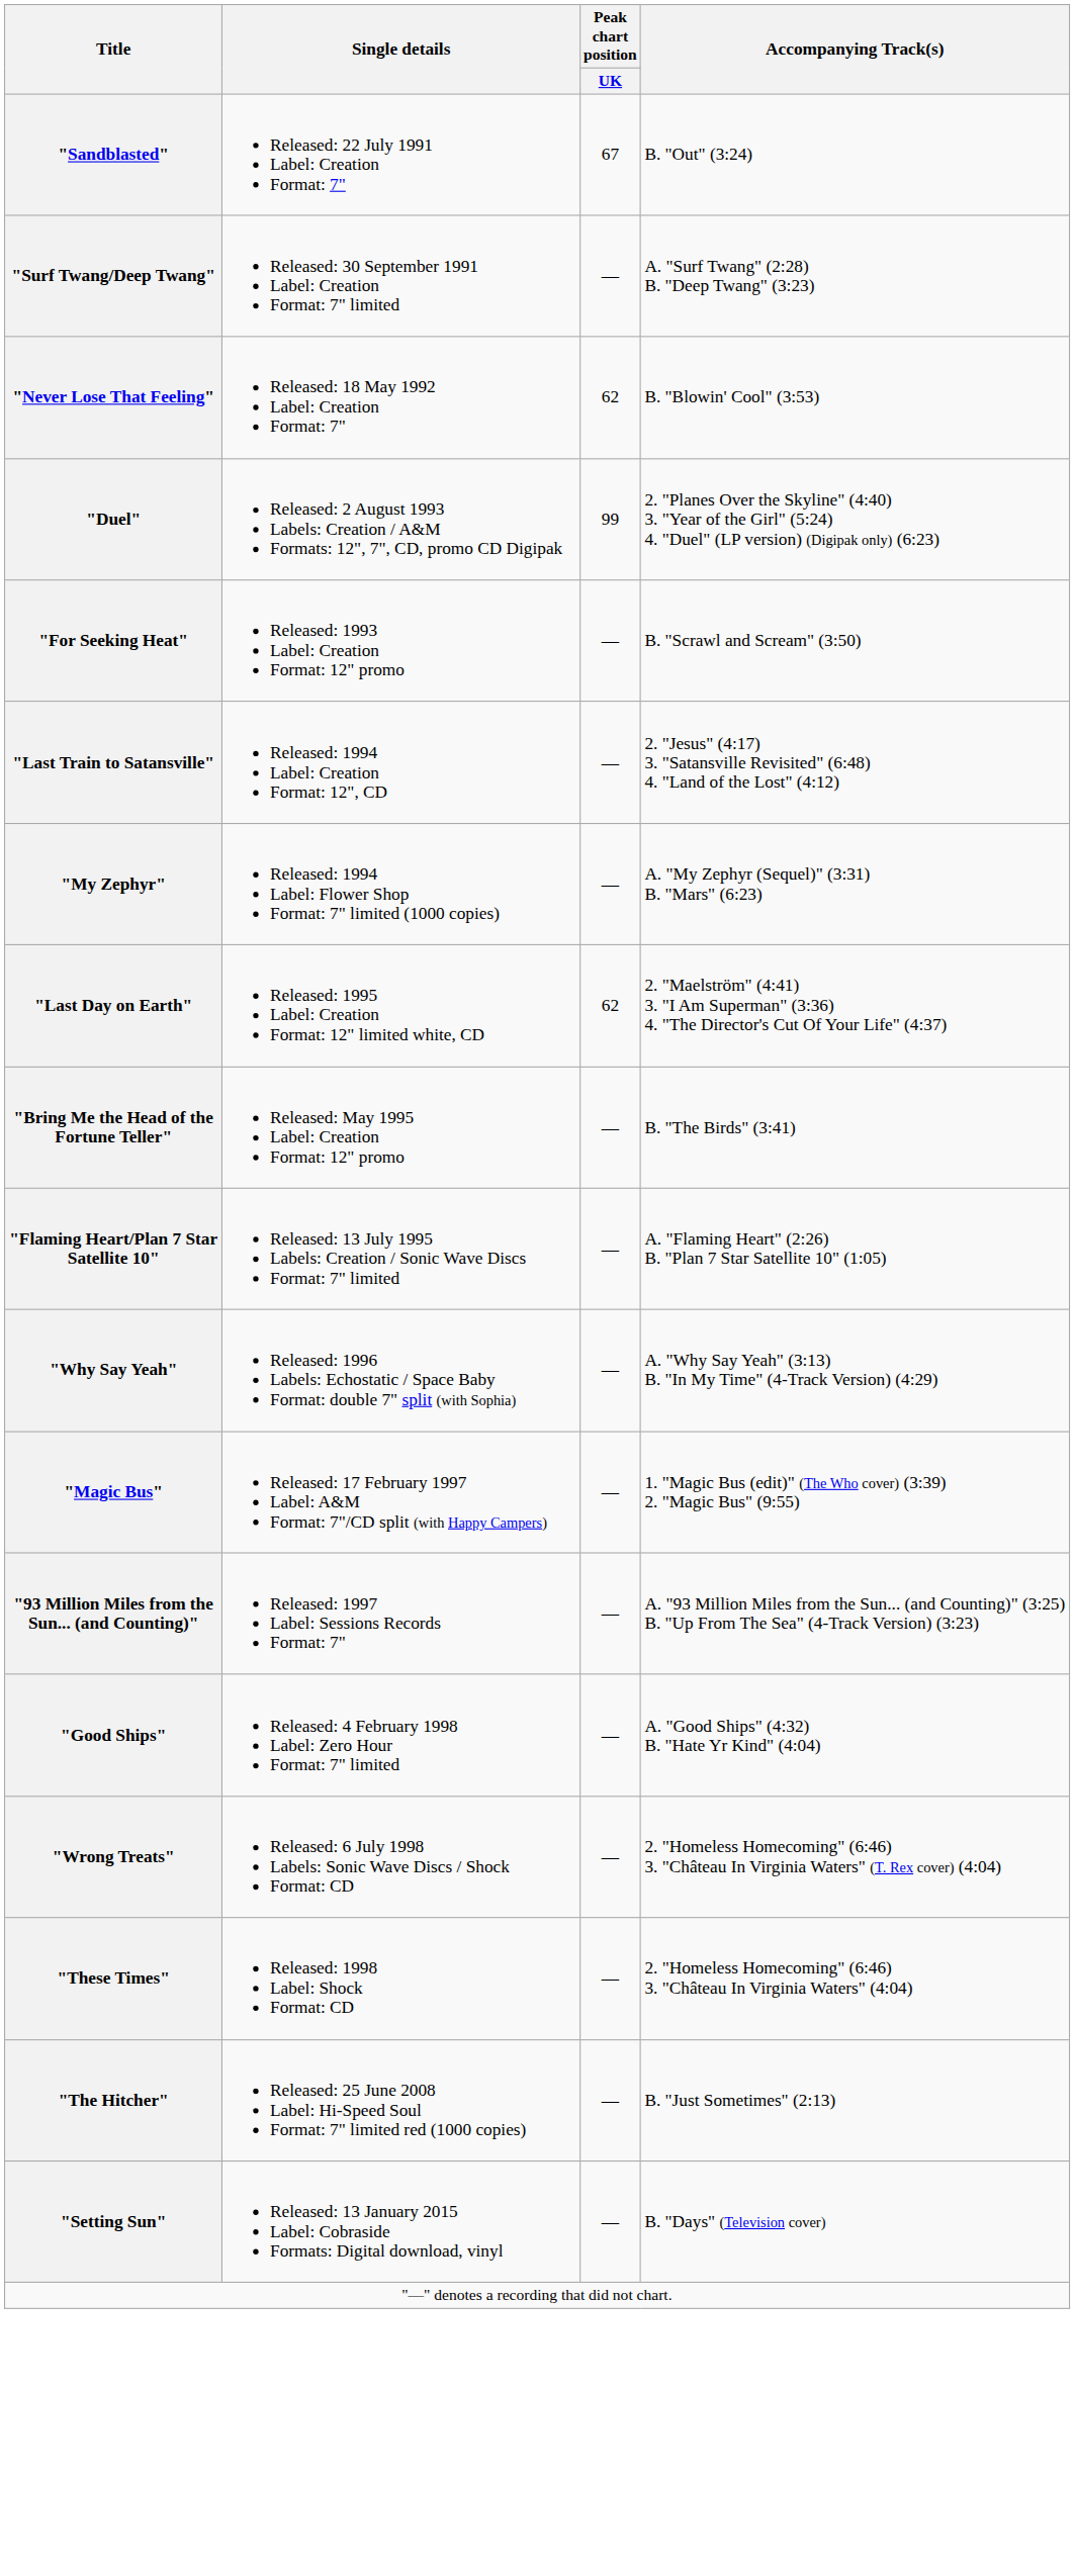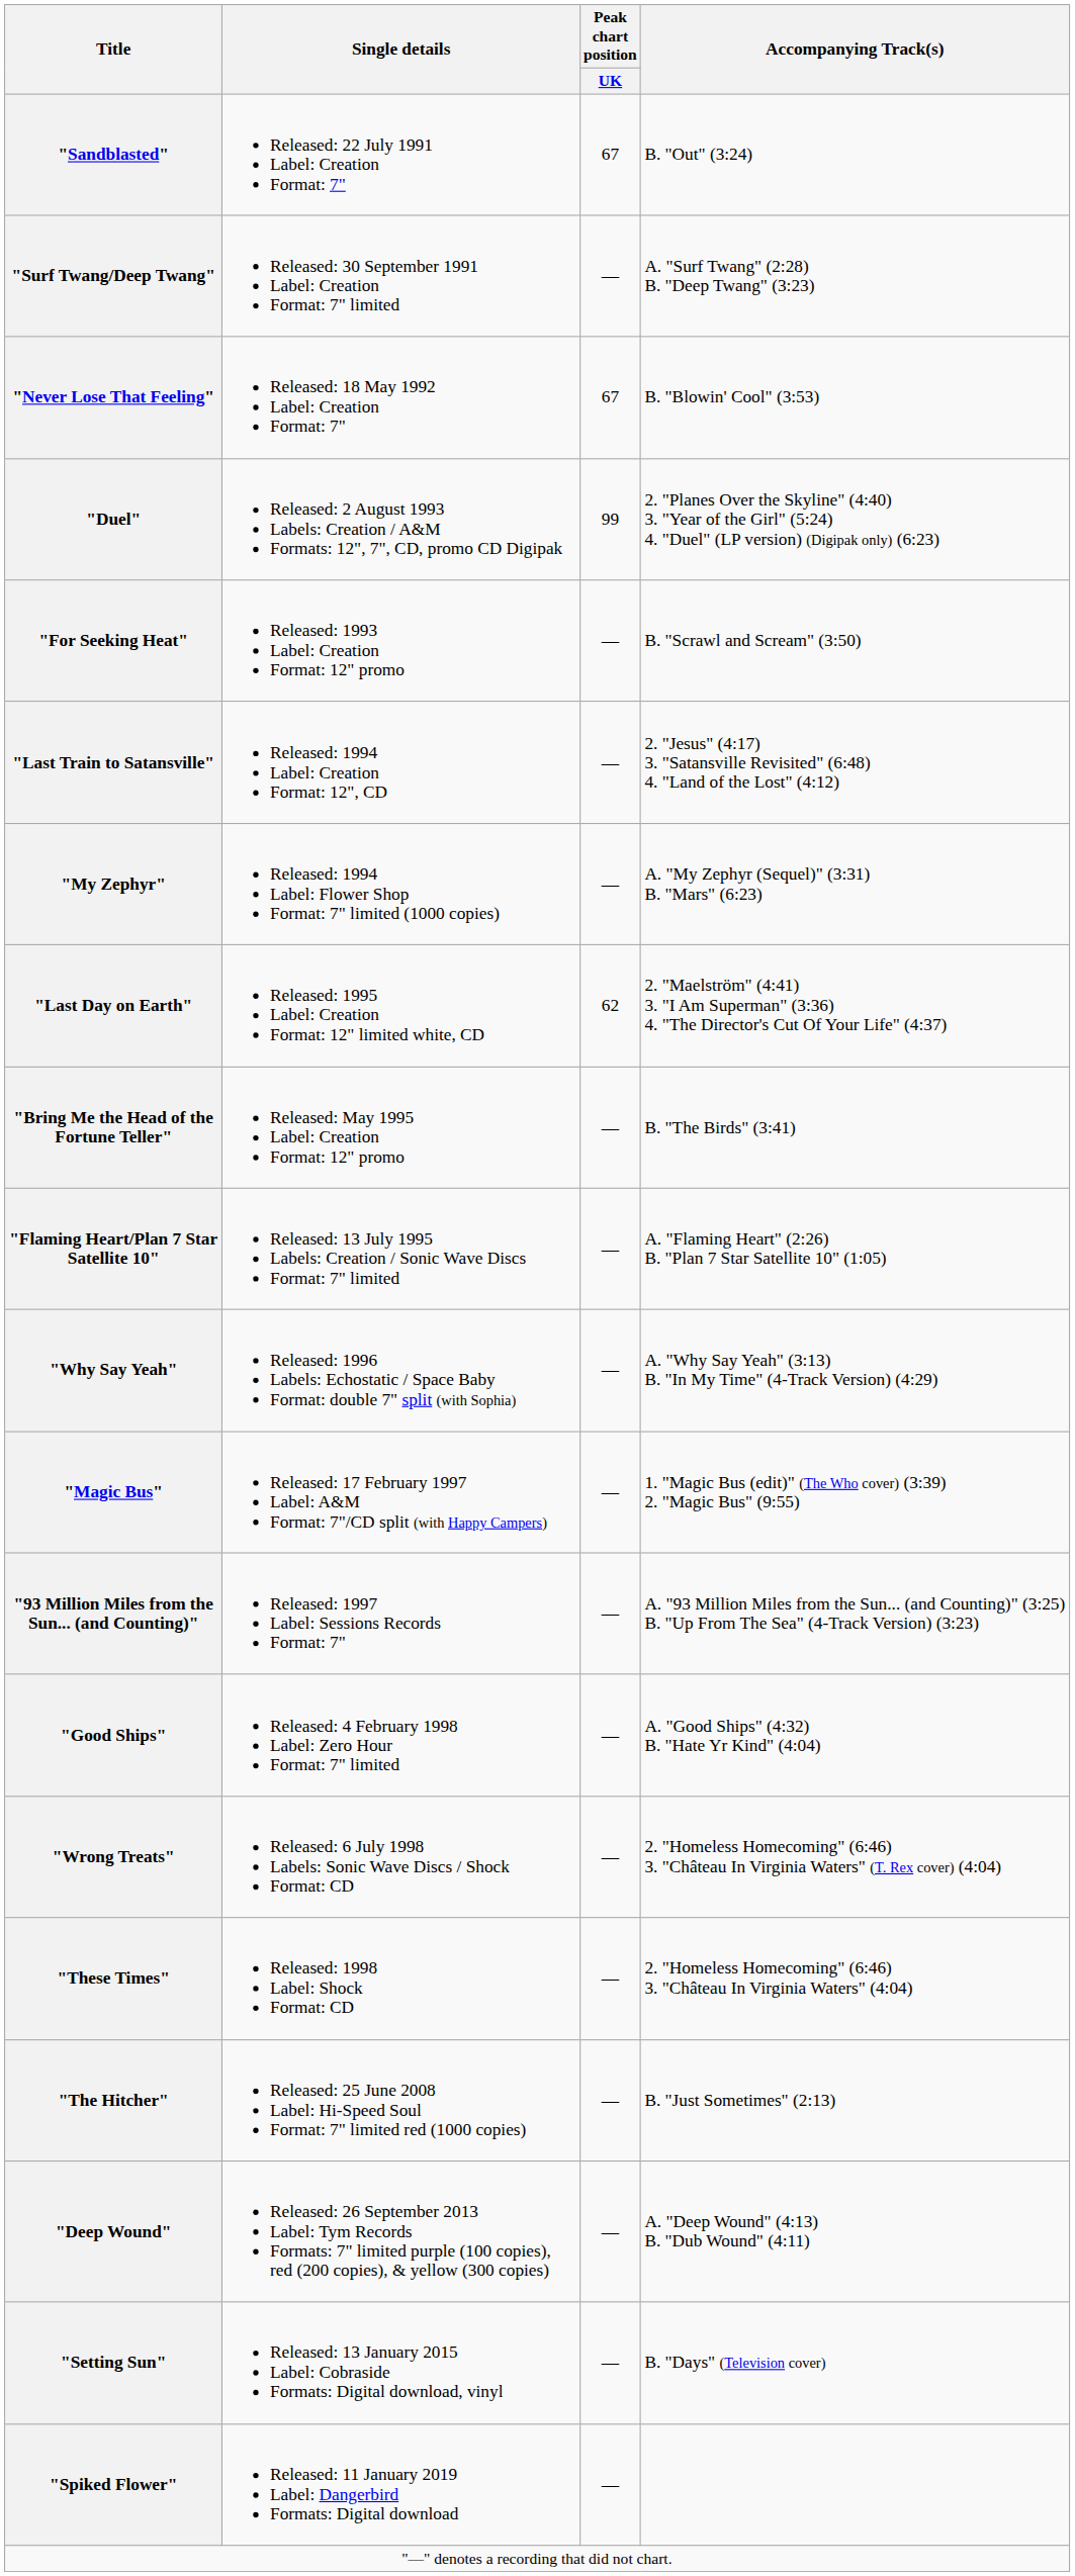"Never Lose That Feeling" | Peak chart position / UK: 62 -> 67
+ row: "Deep Wound" | Released: 26 September 2013 Label: Tym Records Formats: 7" limited purple (100 copies), red (200 copies), & yellow (300 copies) | — | A. "Deep Wound" (4:13) B. "Dub Wound" (4:11)
+ row: "Spiked Flower" | Released: 11 January 2019 Label: Dangerbird Formats: Digital download | —
